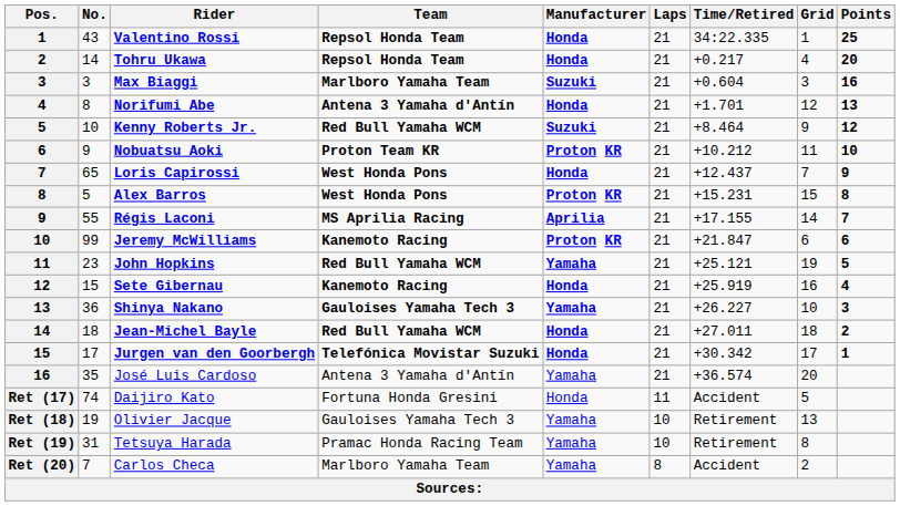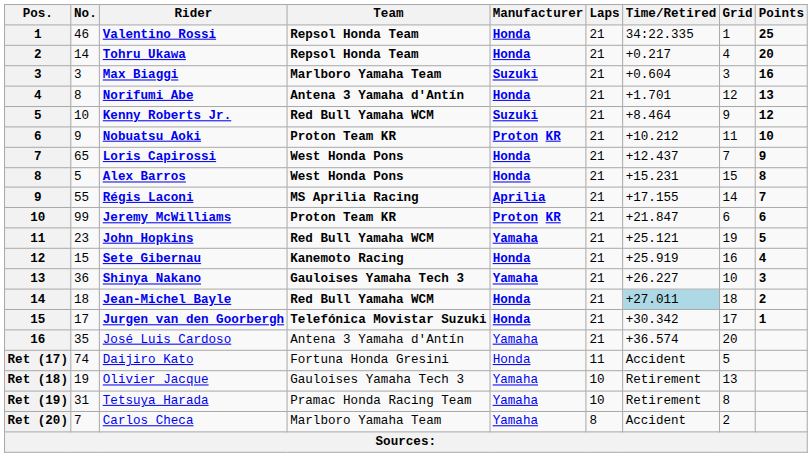Valentino Rossi | No.: 43 -> 46
Alex Barros | Manufacturer: Proton KR -> Honda
Jeremy McWilliams | Team: Kanemoto Racing -> Proton Team KR
Jean-Michel Bayle | Time/Retired: no background -> lightblue background
